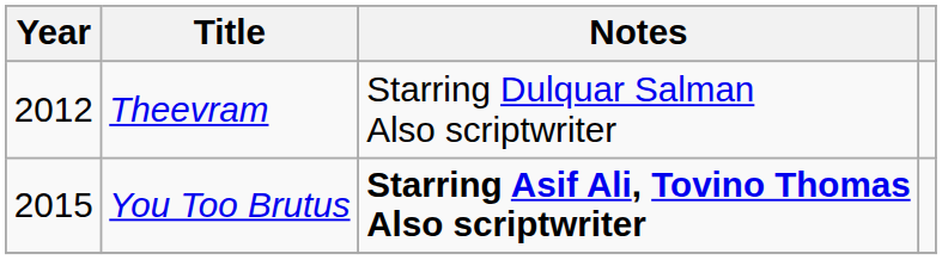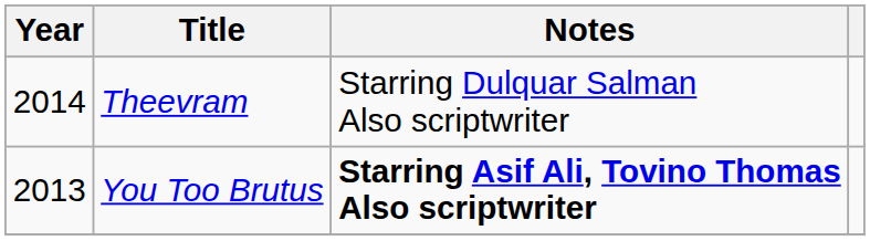Theevram | Year: 2012 -> 2014
You Too Brutus | Year: 2015 -> 2013
